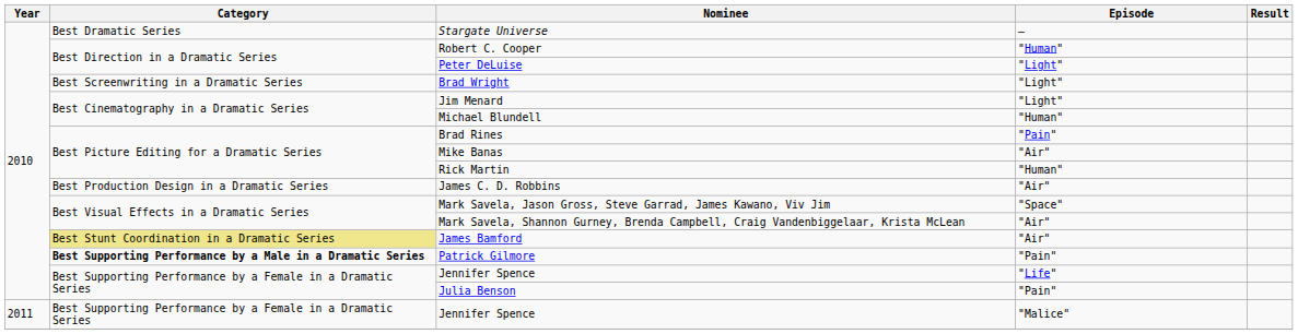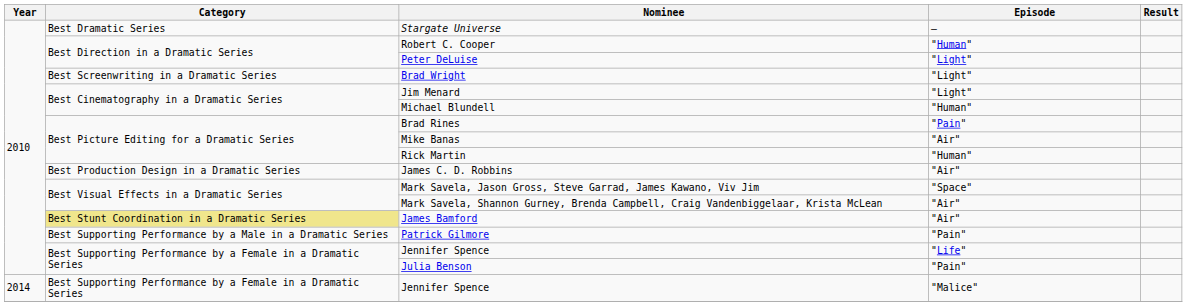Patrick Gilmore | Category: bold -> normal
Jennifer Spence / "Malice" | Year: 2011 -> 2014
